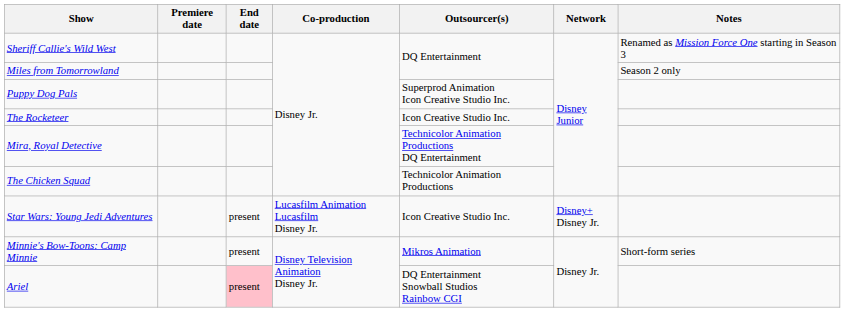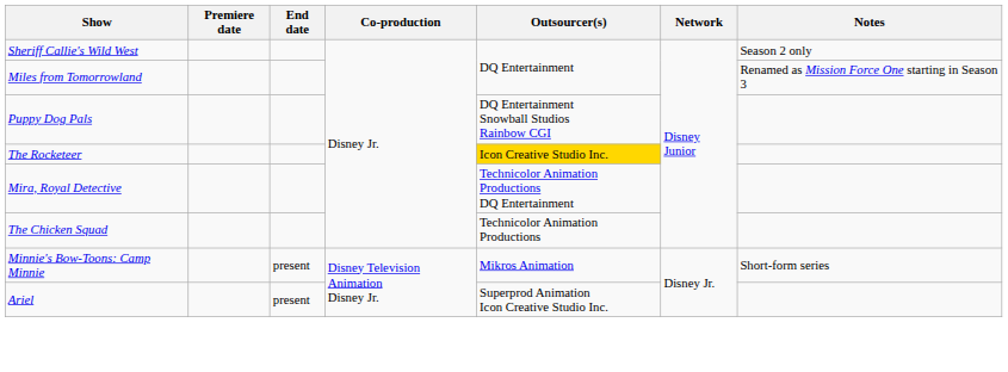Sheriff Callie's Wild West | Notes: Renamed as Mission Force One starting in Season 3 -> Season 2 only
Miles from Tomorrowland | Notes: Season 2 only -> Renamed as Mission Force One starting in Season 3
Puppy Dog Pals | Outsourcer(s): Superprod Animation Icon Creative Studio Inc. -> DQ Entertainment Snowball Studios Rainbow CGI
The Rocketeer | Outsourcer(s): no background -> gold background
- row: Star Wars: Young Jedi Adventures | present | Lucasfilm Animation Lucasfilm Disney Jr. | Icon Creative Studio Inc. | Disney+ Disney Jr.
Ariel | End date: pink background -> no background
Ariel | Outsourcer(s): DQ Entertainment Snowball Studios Rainbow CGI -> Superprod Animation Icon Creative Studio Inc.
